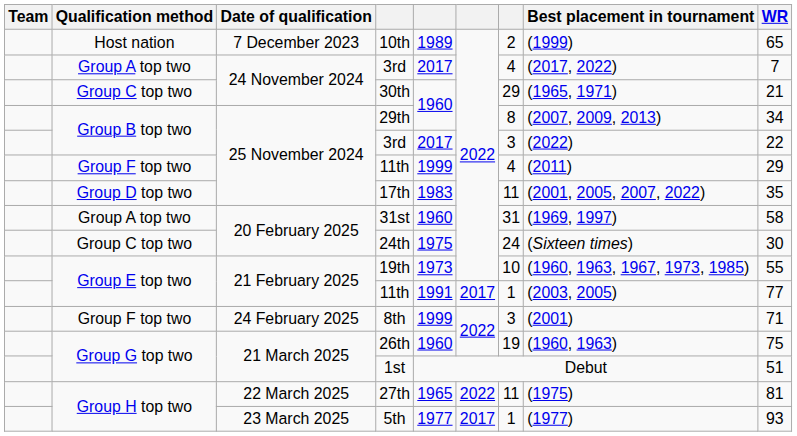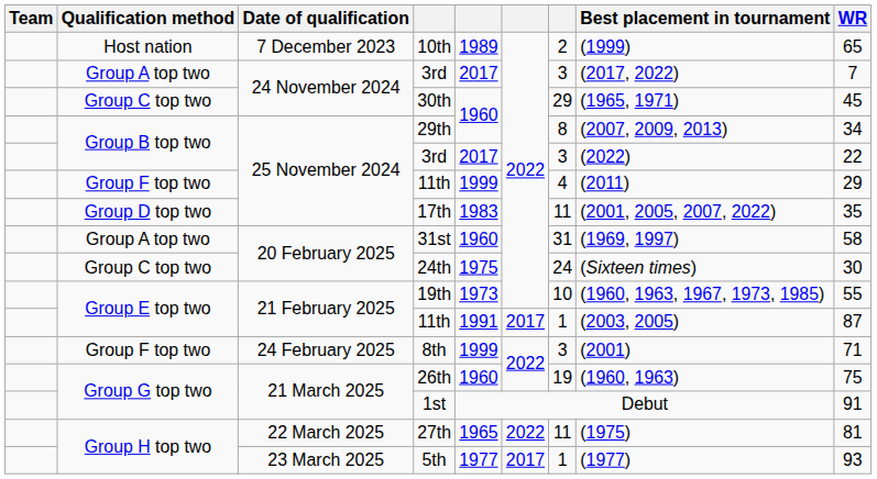Group A top two / 3rd | column 7: 4 -> 3
30th | WR: 21 -> 45
Group E top two / 11th | WR: 77 -> 87
1st | WR: 51 -> 91
